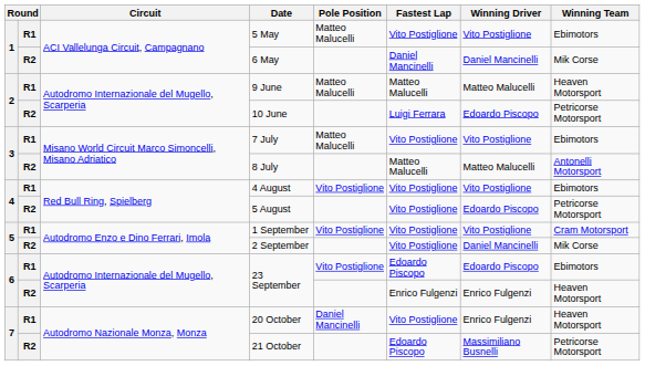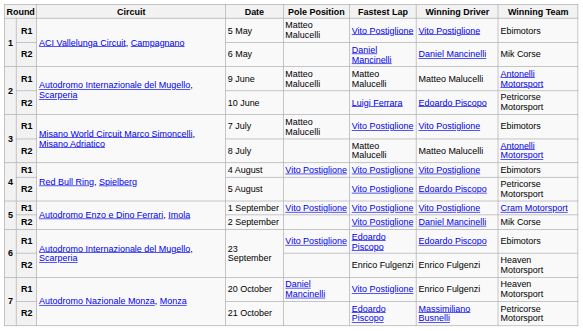9 June | Winning Team: Heaven Motorsport -> Antonelli Motorsport
